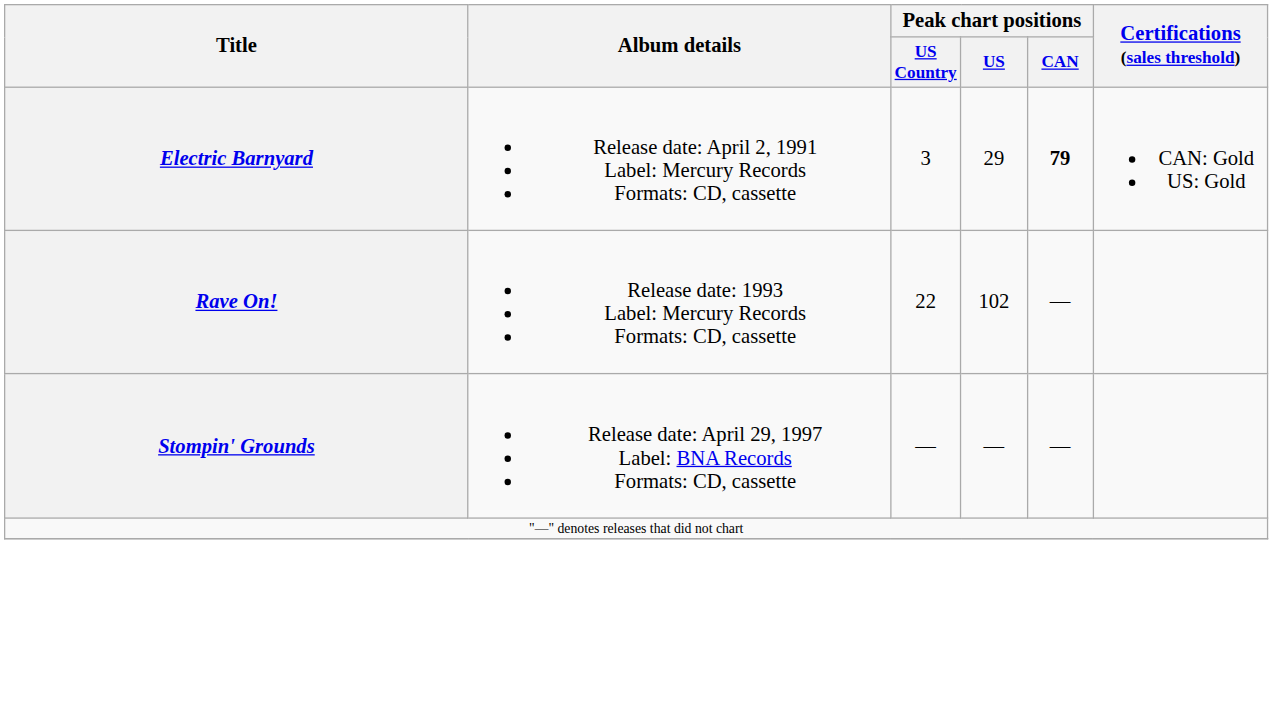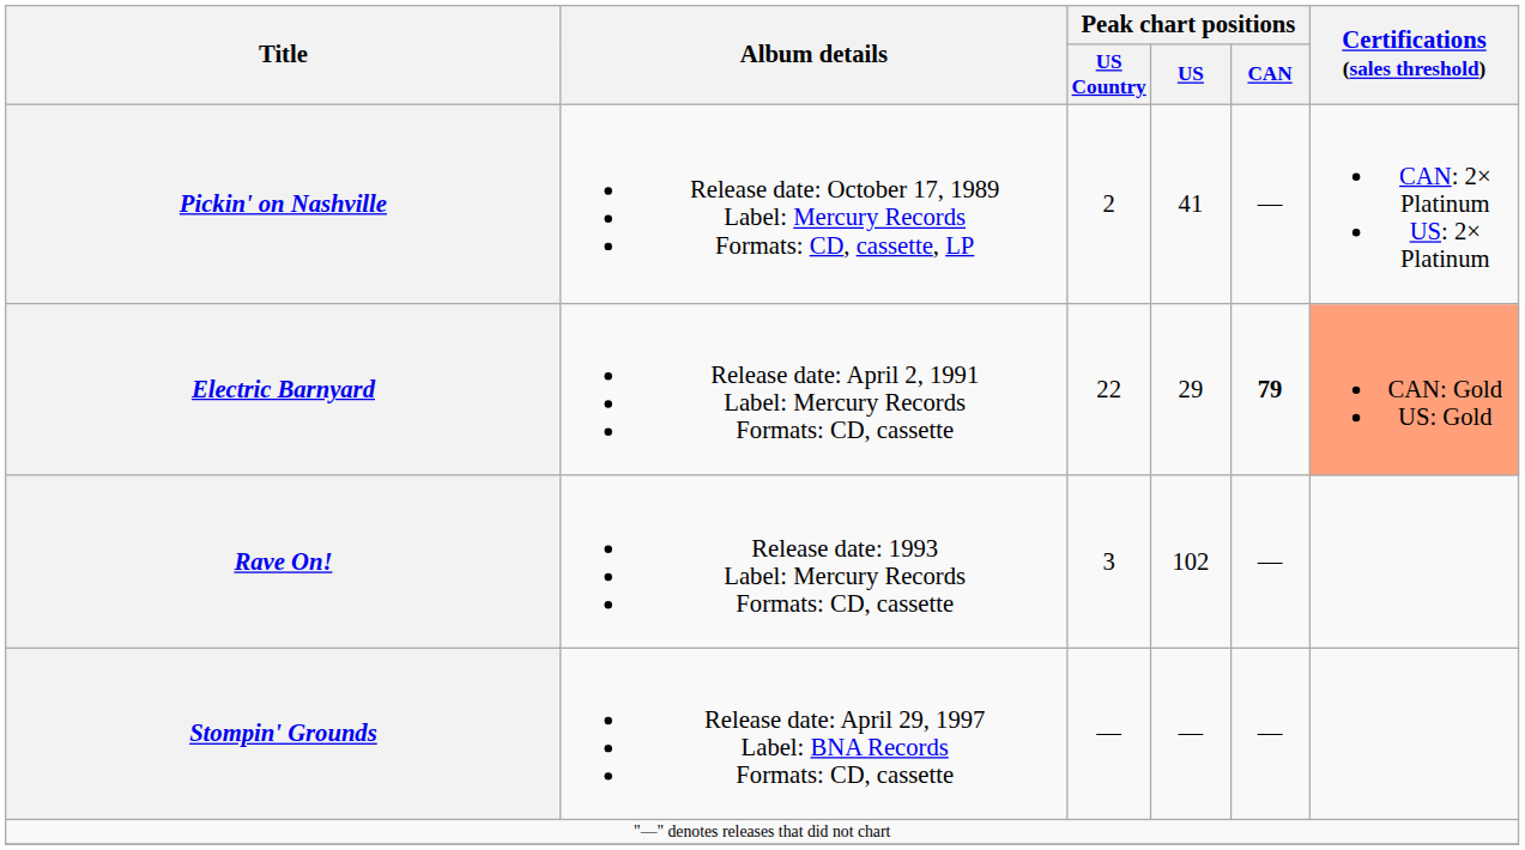+ row: Pickin' on Nashville | Release date: October 17, 1989 Label: Mercury Records Formats: CD, cassette, LP | 2 | 41 | — | CAN: 2× Platinum US: 2× Platinum
Electric Barnyard | Peak chart positions / US Country: 3 -> 22
Electric Barnyard | Certifications (sales threshold): no background -> lightsalmon background
Rave On! | Peak chart positions / US Country: 22 -> 3
